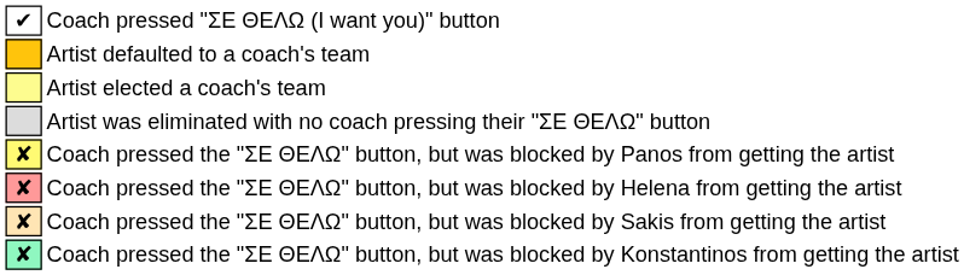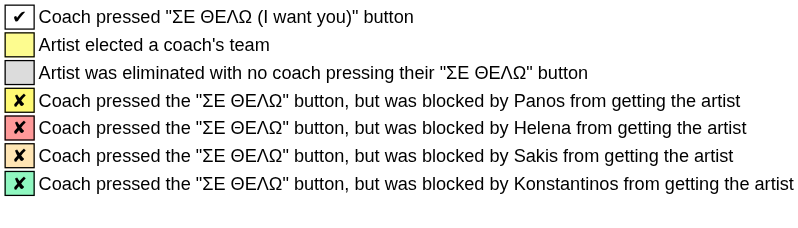- row: Artist defaulted to a coach's team
